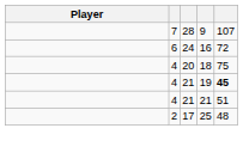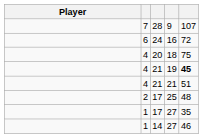+ row: 1 | 17 | 27 | 35
+ row: 1 | 14 | 27 | 46
